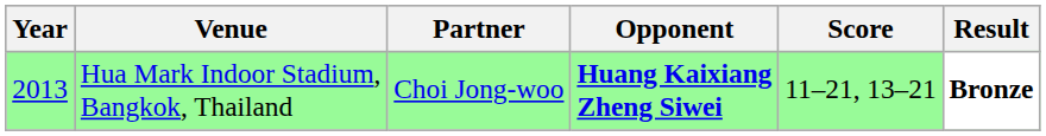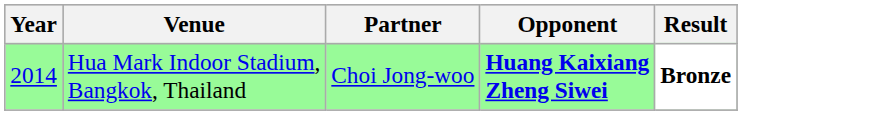- column: Score | 11–21, 13–21
Hua Mark Indoor Stadium, Bangkok, Thailand | Year: 2013 -> 2014
